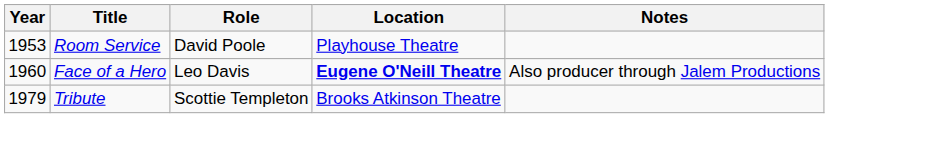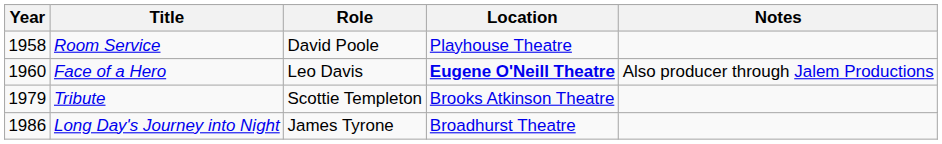Room Service | Year: 1953 -> 1958
+ row: 1986 | Long Day's Journey into Night | James Tyrone | Broadhurst Theatre
